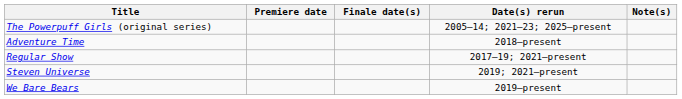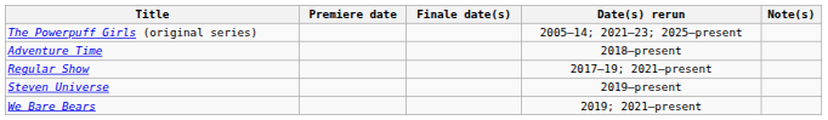Steven Universe | Date(s) rerun: 2019; 2021–present -> 2019–present
We Bare Bears | Date(s) rerun: 2019–present -> 2019; 2021–present
